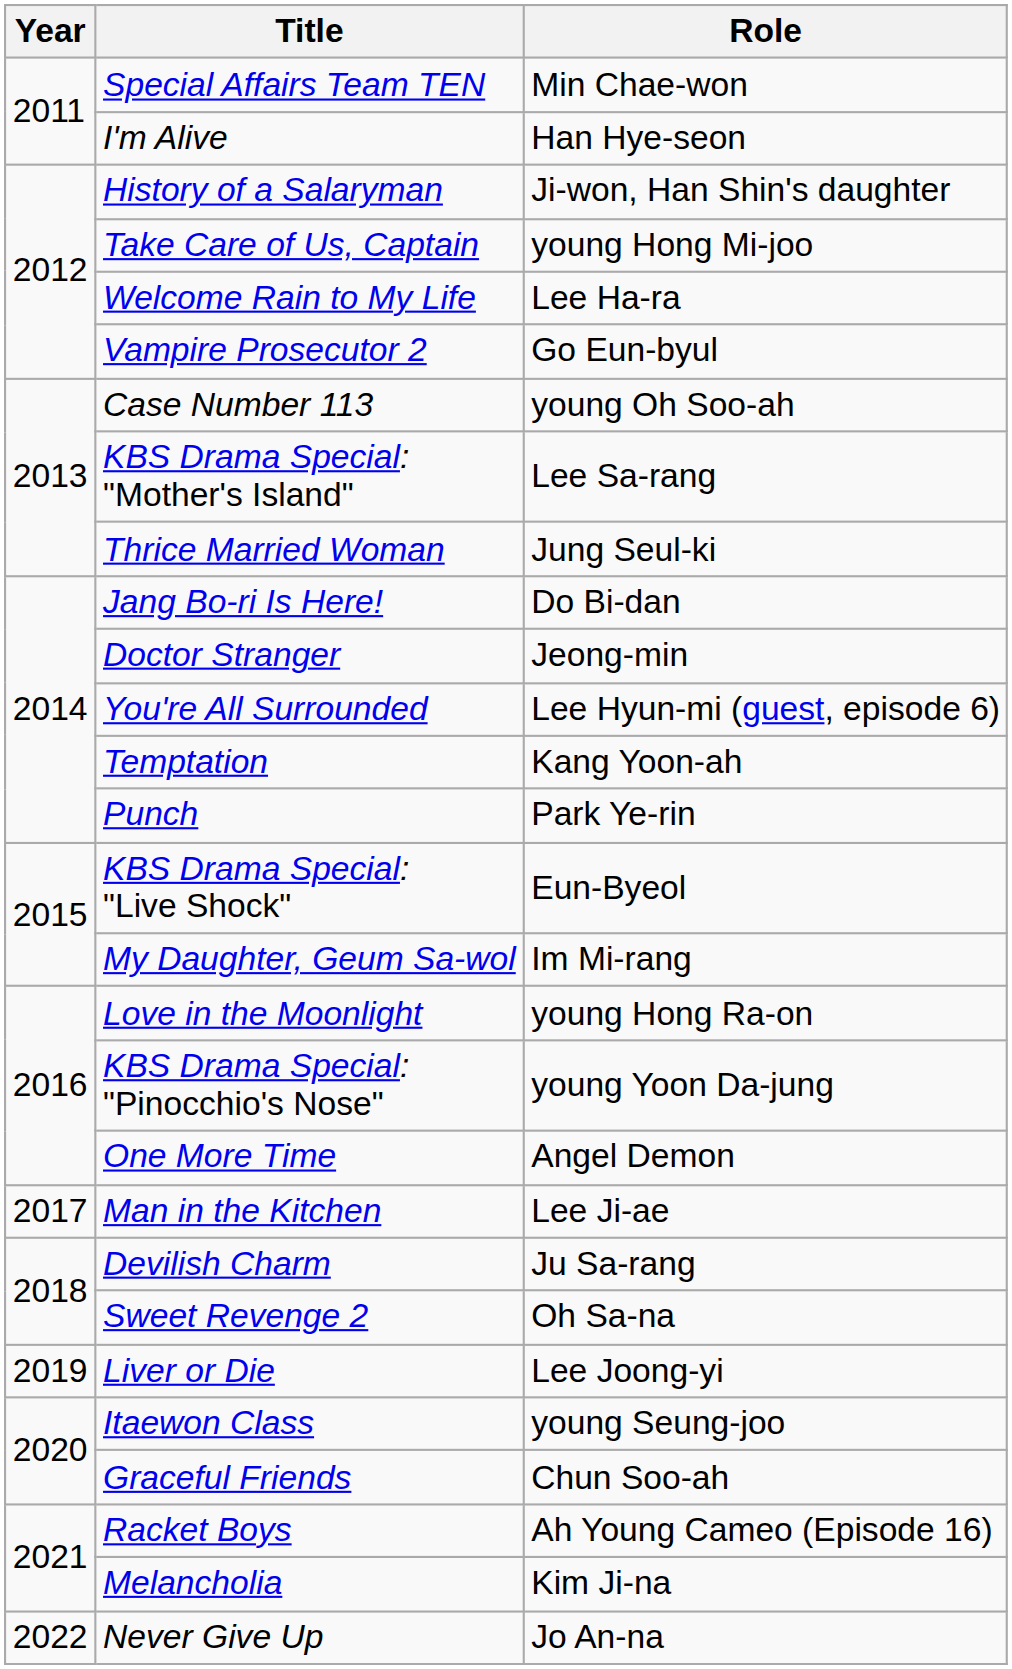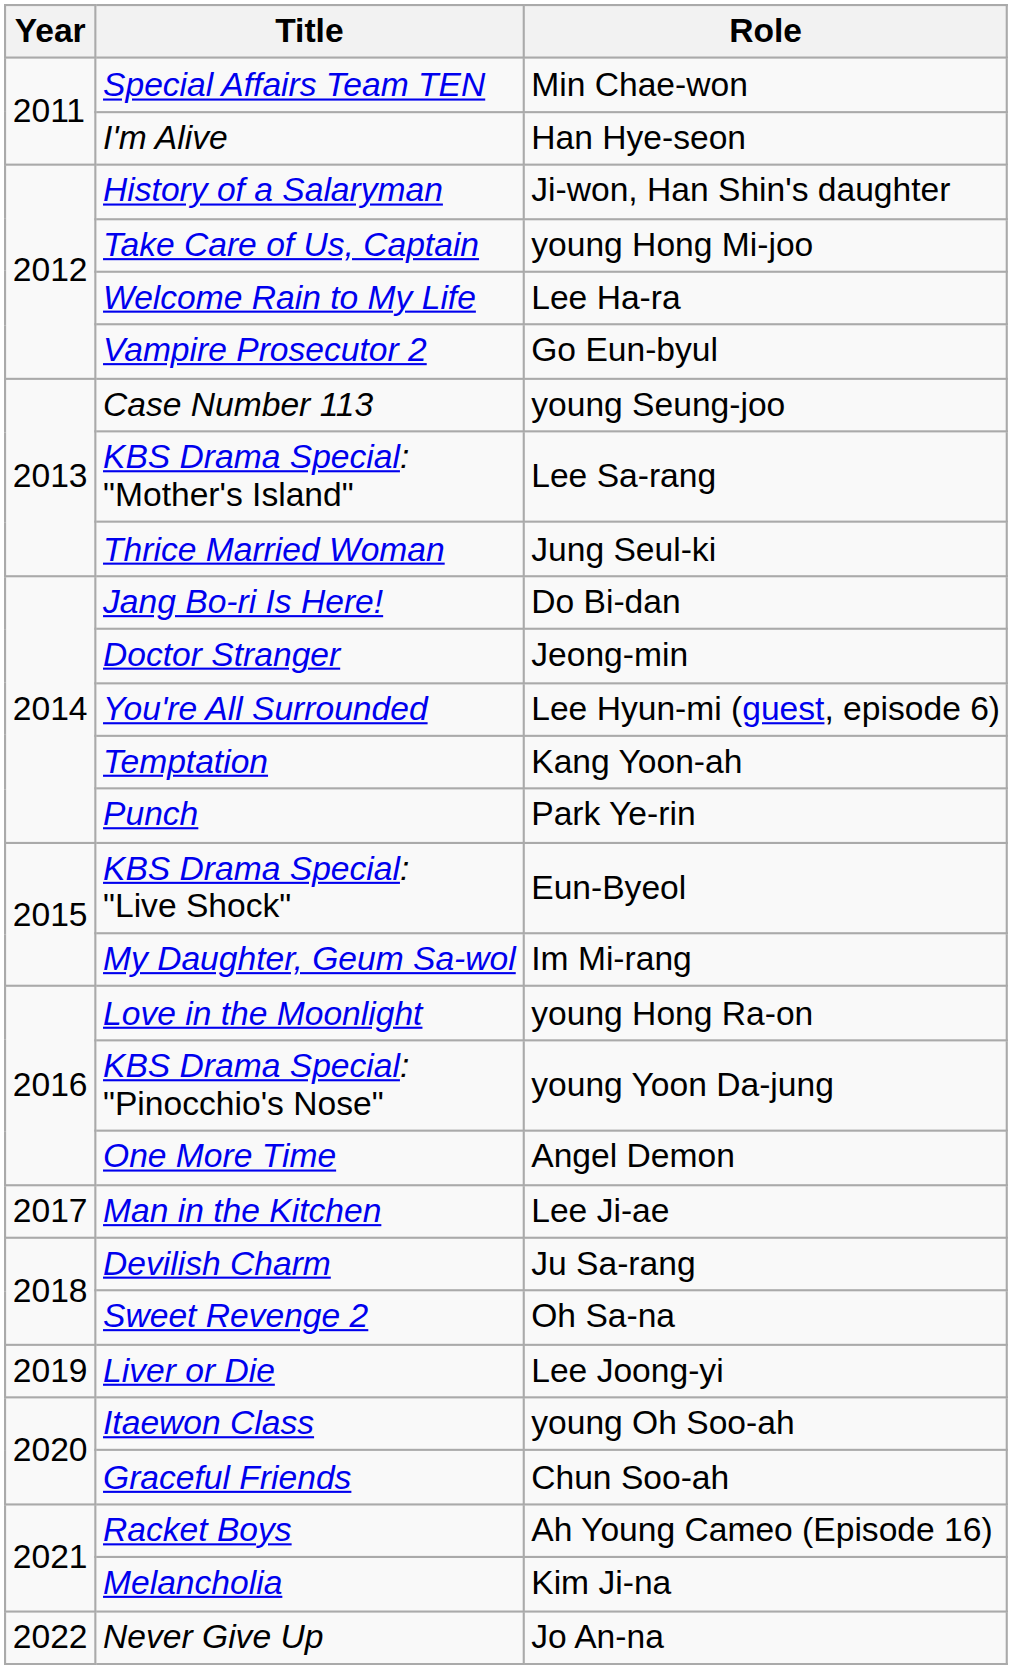Case Number 113 | Role: young Oh Soo-ah -> young Seung-joo
Itaewon Class | Role: young Seung-joo -> young Oh Soo-ah
